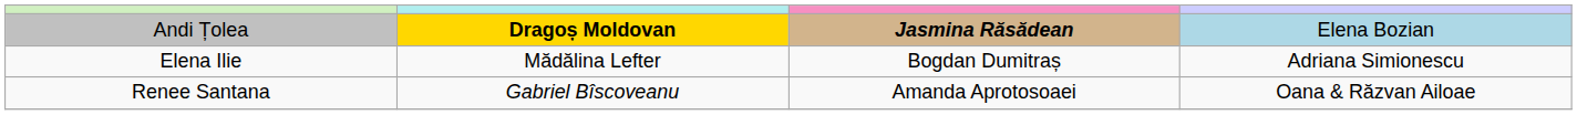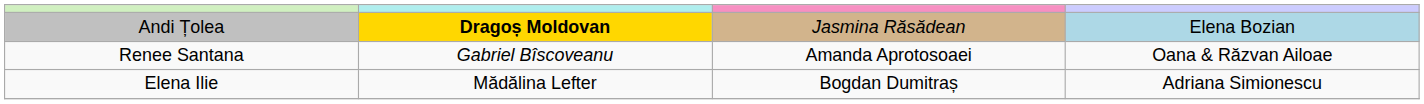Andi Țolea | column 3: bold -> normal
rows swapped: Elena Ilie <-> Renee Santana
